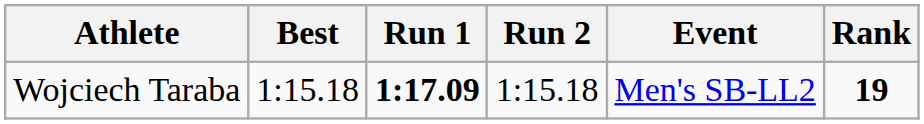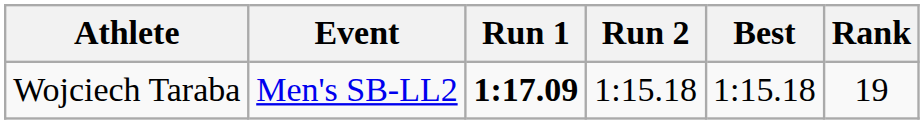columns swapped: Event <-> Best
Wojciech Taraba | Rank: bold -> normal
